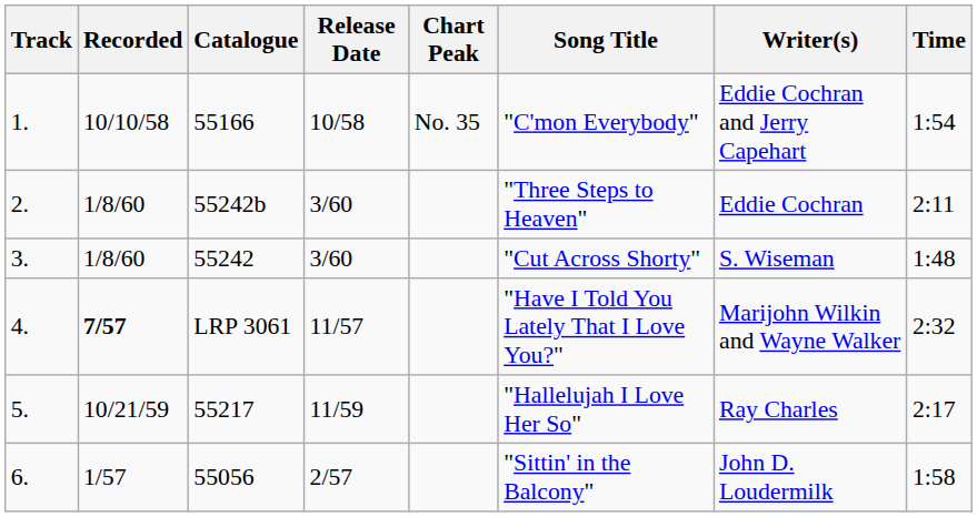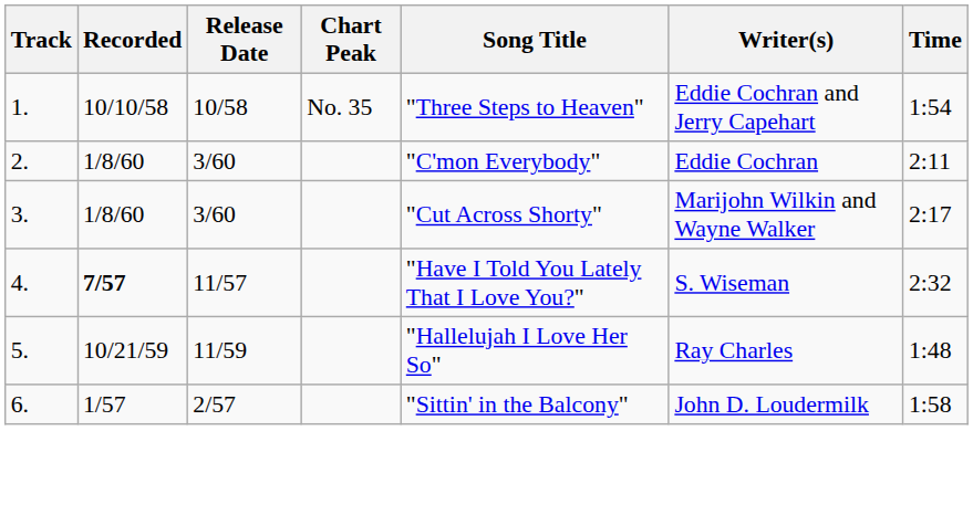- column: Catalogue | 55166 | 55242b | 55242 | LRP 3061 | 55217 | 55056
1. | Song Title: "C'mon Everybody" -> "Three Steps to Heaven"
2. | Song Title: "Three Steps to Heaven" -> "C'mon Everybody"
3. | Writer(s): S. Wiseman -> Marijohn Wilkin and Wayne Walker
3. | Time: 1:48 -> 2:17
4. | Writer(s): Marijohn Wilkin and Wayne Walker -> S. Wiseman
5. | Time: 2:17 -> 1:48
